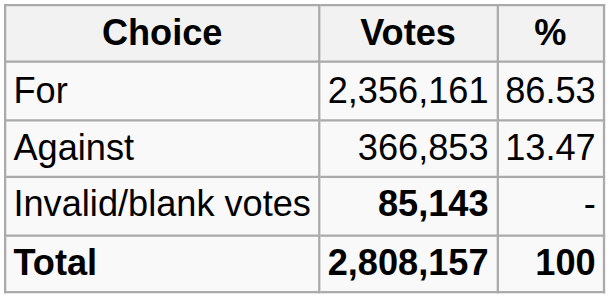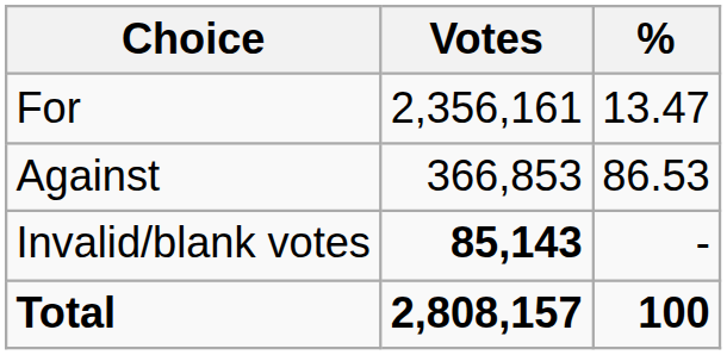For | %: 86.53 -> 13.47
Against | %: 13.47 -> 86.53
